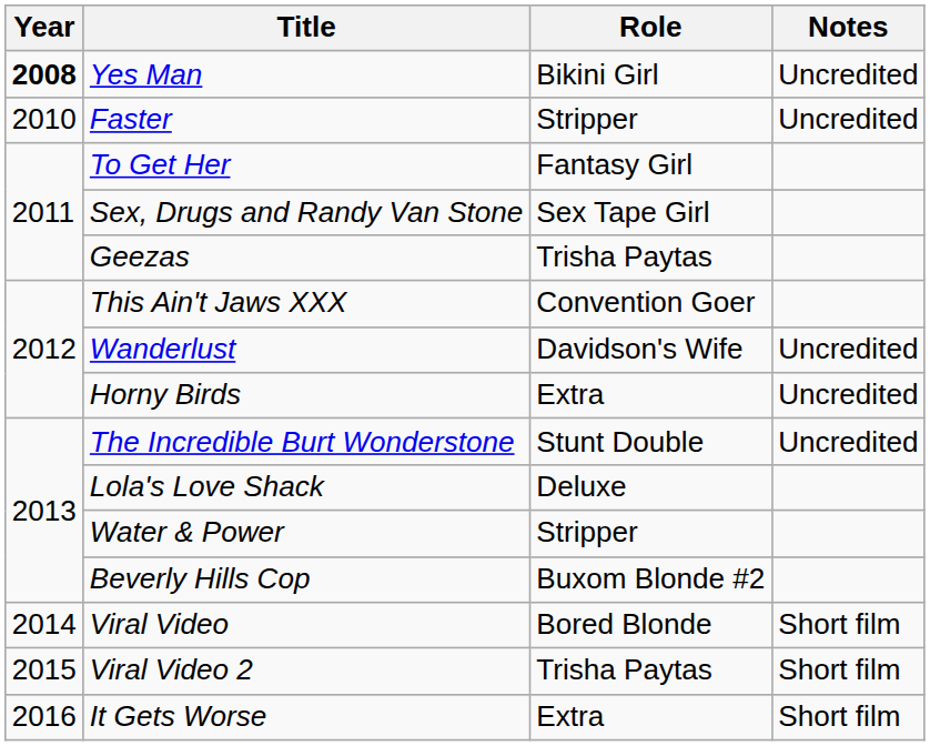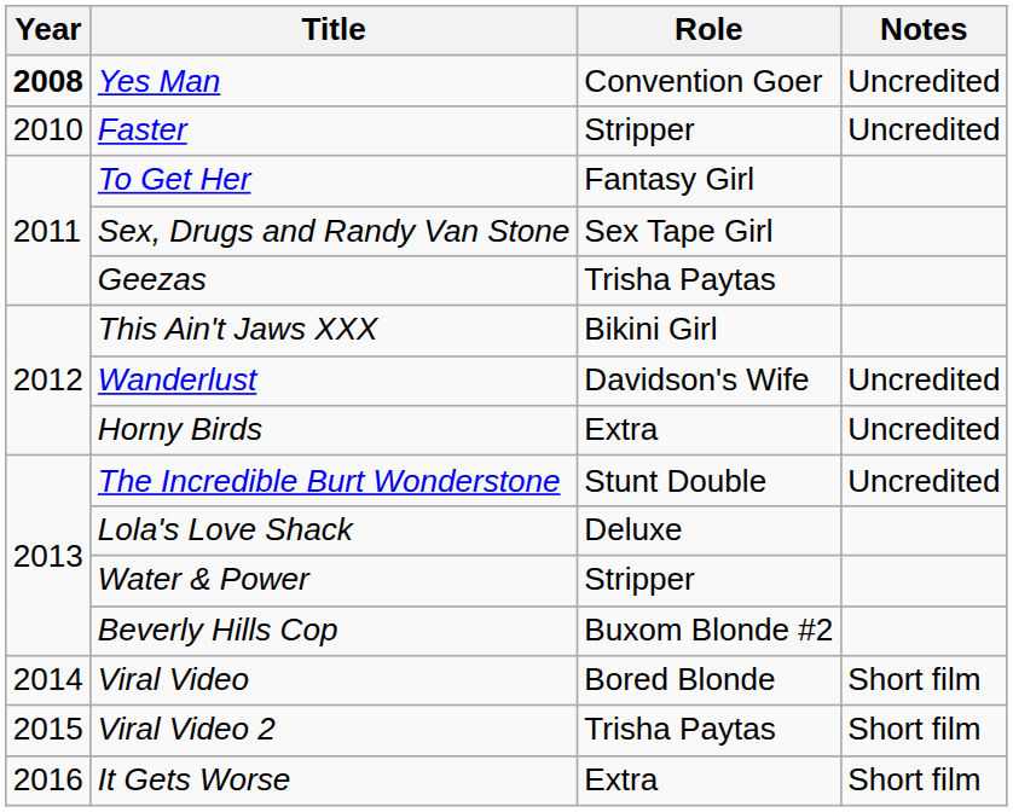Yes Man | Role: Bikini Girl -> Convention Goer
This Ain't Jaws XXX | Role: Convention Goer -> Bikini Girl
